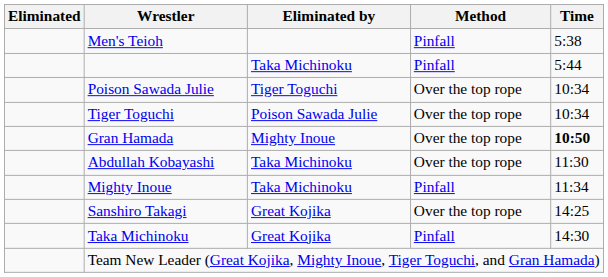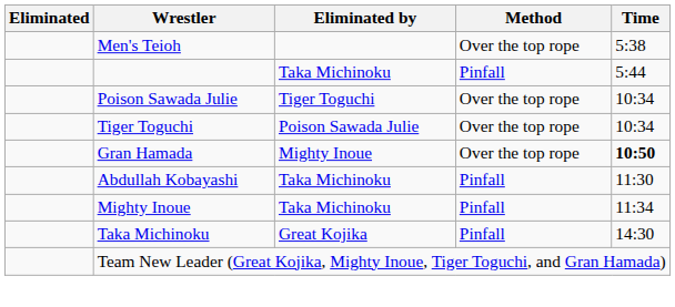Men's Teioh | Method: Pinfall -> Over the top rope
Abdullah Kobayashi | Method: Over the top rope -> Pinfall
- row: Sanshiro Takagi | Great Kojika | Over the top rope | 14:25
